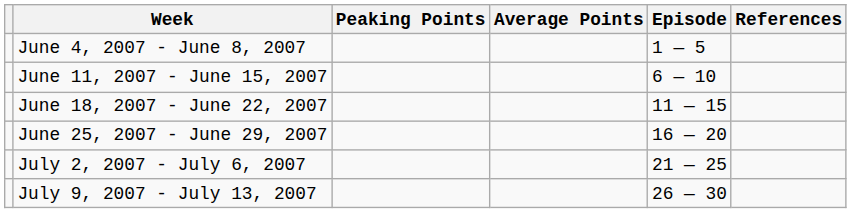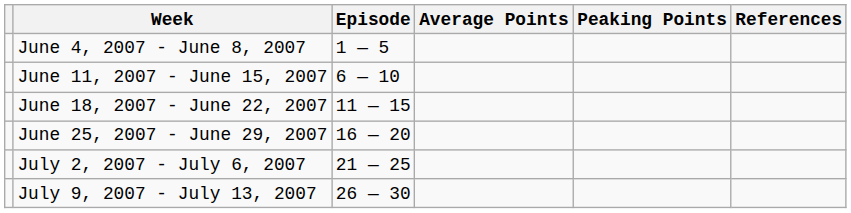columns swapped: Episode <-> Peaking Points
